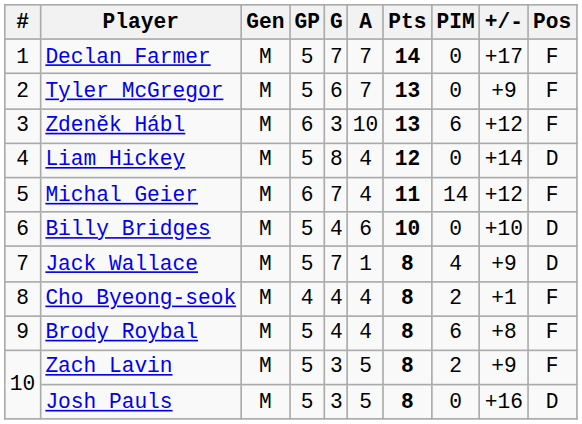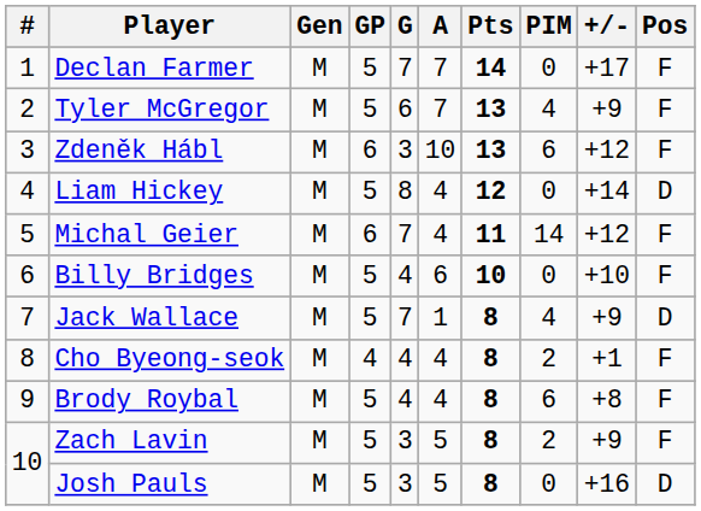Tyler McGregor | PIM: 0 -> 4
Billy Bridges | Pos: D -> F
